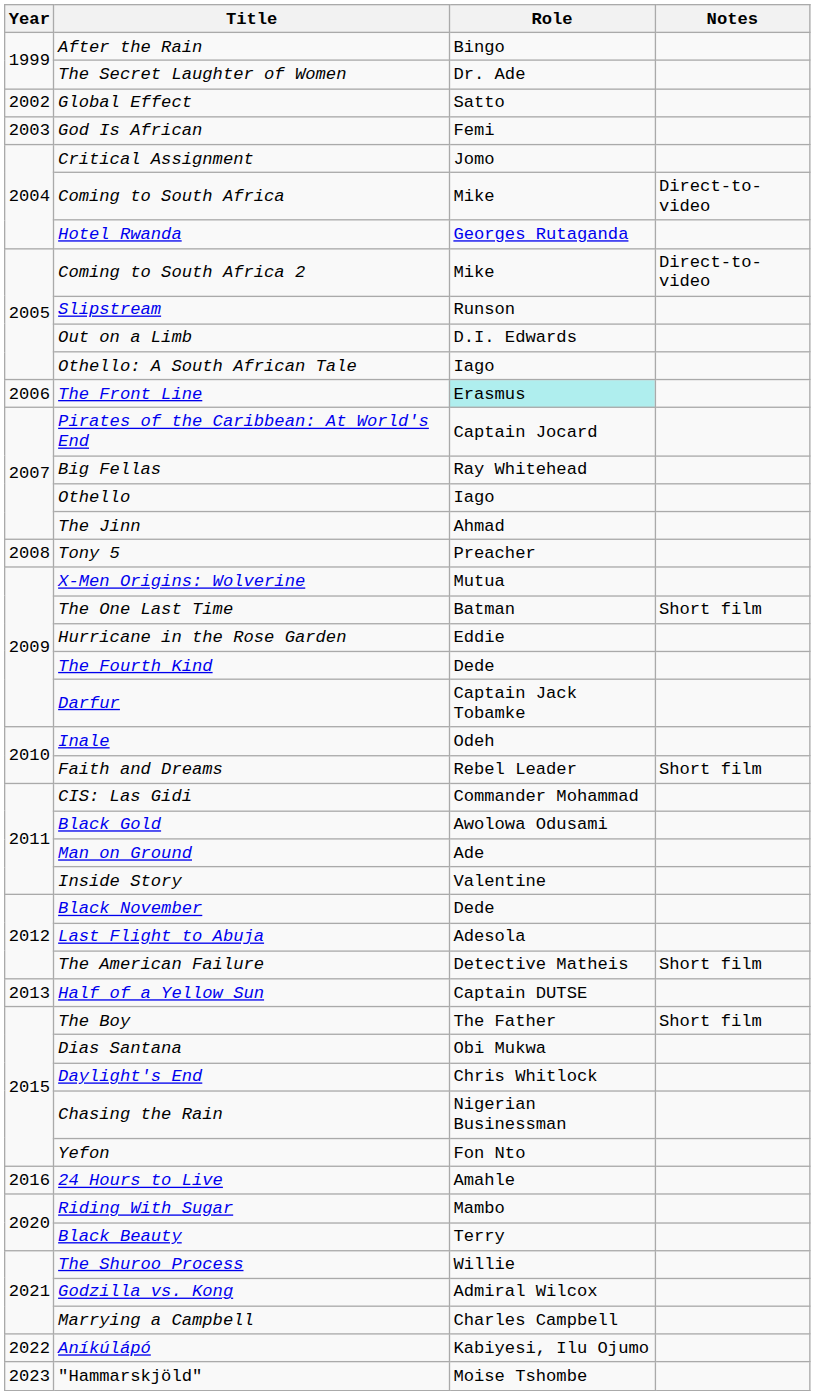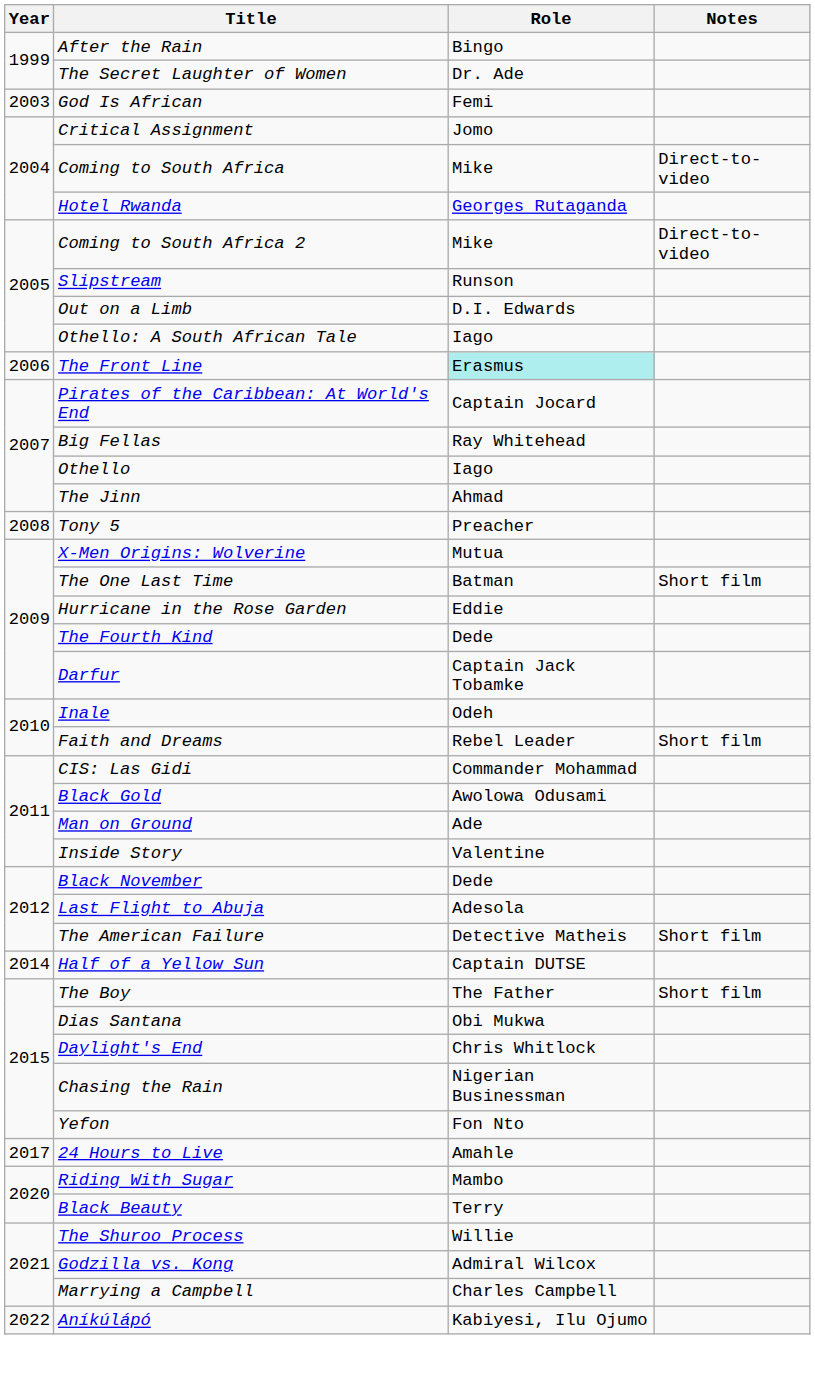- row: 2002 | Global Effect | Satto
Half of a Yellow Sun | Year: 2013 -> 2014
24 Hours to Live | Year: 2016 -> 2017
- row: 2023 | "Hammarskjöld" | Moise Tshombe
